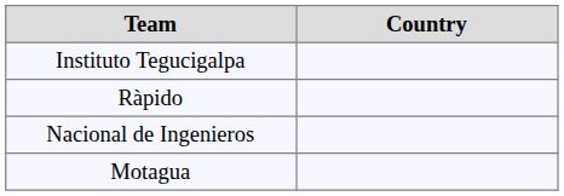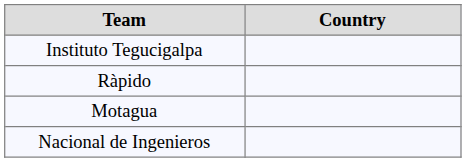rows swapped: Motagua <-> Nacional de Ingenieros
